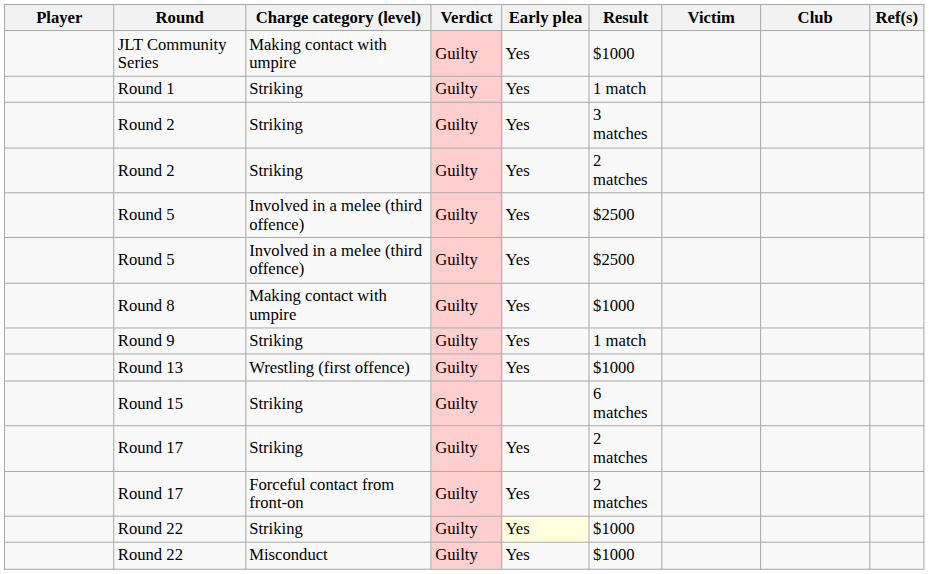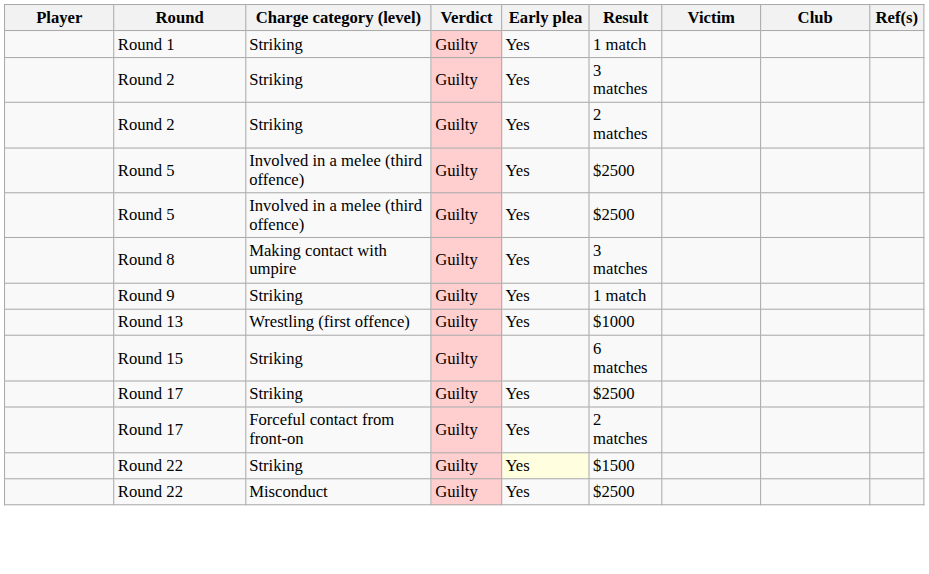- row: JLT Community Series | Making contact with umpire | Guilty | Yes | $1000
Round 8 | Result: $1000 -> 3 matches
Round 17 / Striking | Result: 2 matches -> $2500
Round 22 / Striking | Result: $1000 -> $1500
Round 22 / Misconduct | Result: $1000 -> $2500
